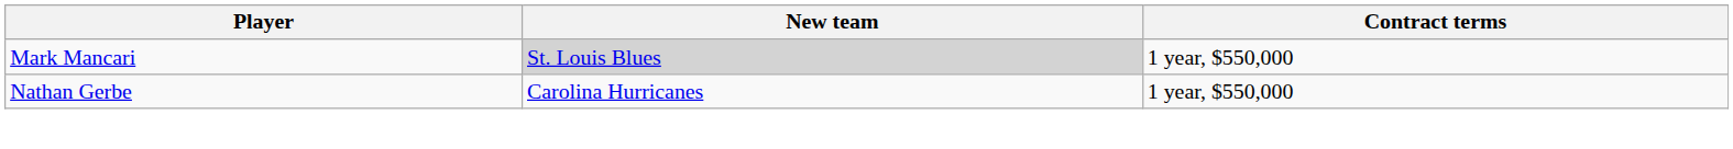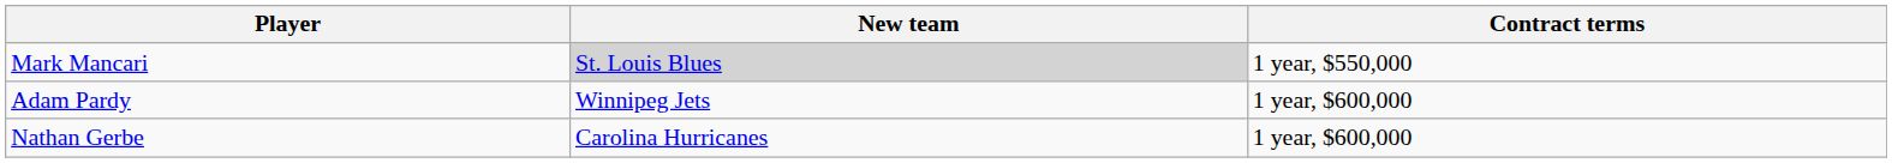+ row: Adam Pardy | Winnipeg Jets | 1 year, $600,000
Nathan Gerbe | Contract terms: 1 year, $550,000 -> 1 year, $600,000
